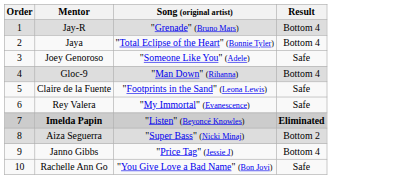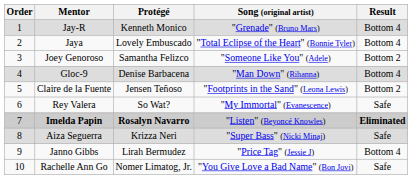+ column: Protégé | Kenneth Monico | Lovely Embuscado | Samantha Felizco | Denise Barbacena | Jensen Teñoso | So Wat? | Rosalyn Navarro | Krizza Neri | Lirah Bermudez | Nomer Limatog, Jr.
Joey Genoroso | Result: Safe -> Bottom 2
Claire de la Fuente | Result: Safe -> Bottom 2
Aiza Seguerra | Result: Bottom 2 -> Safe
